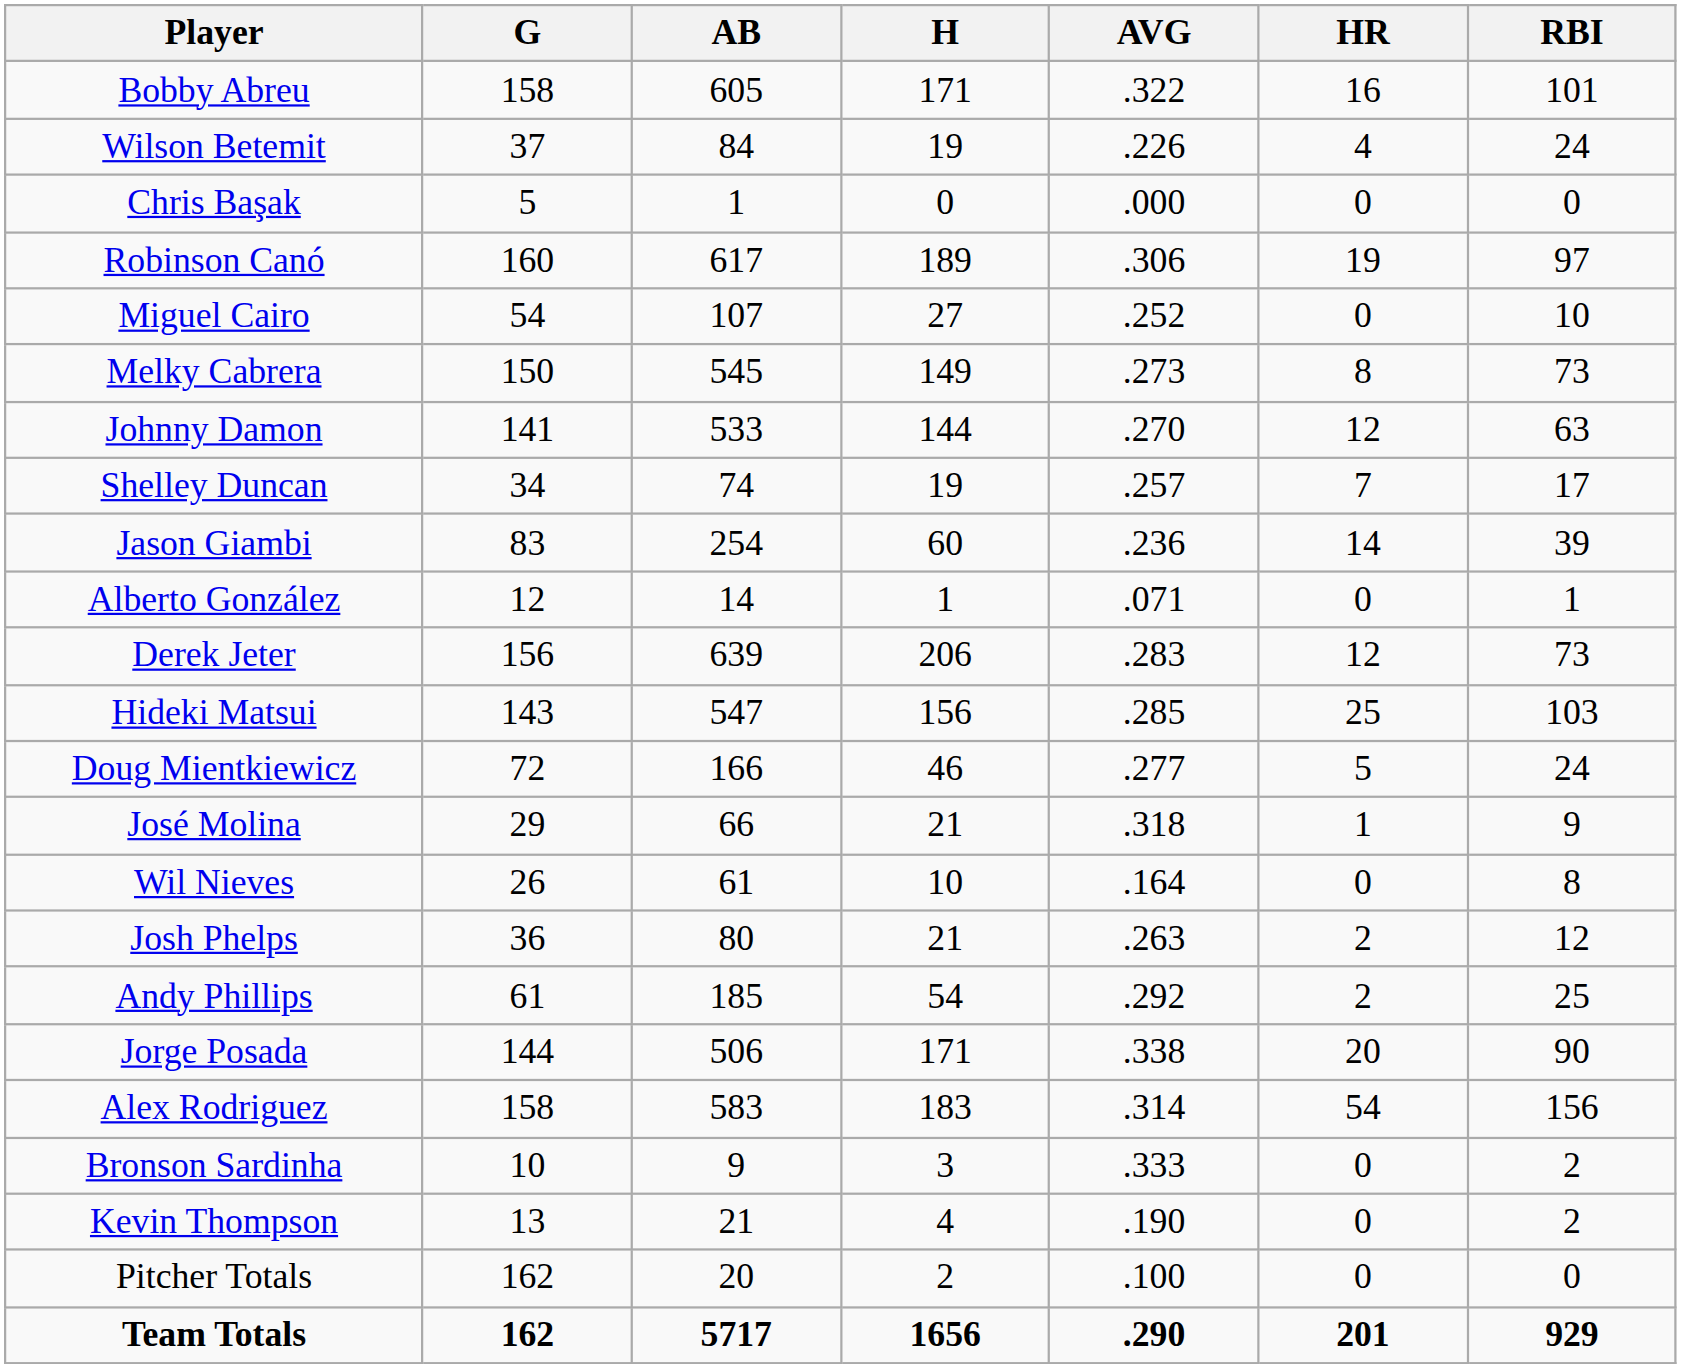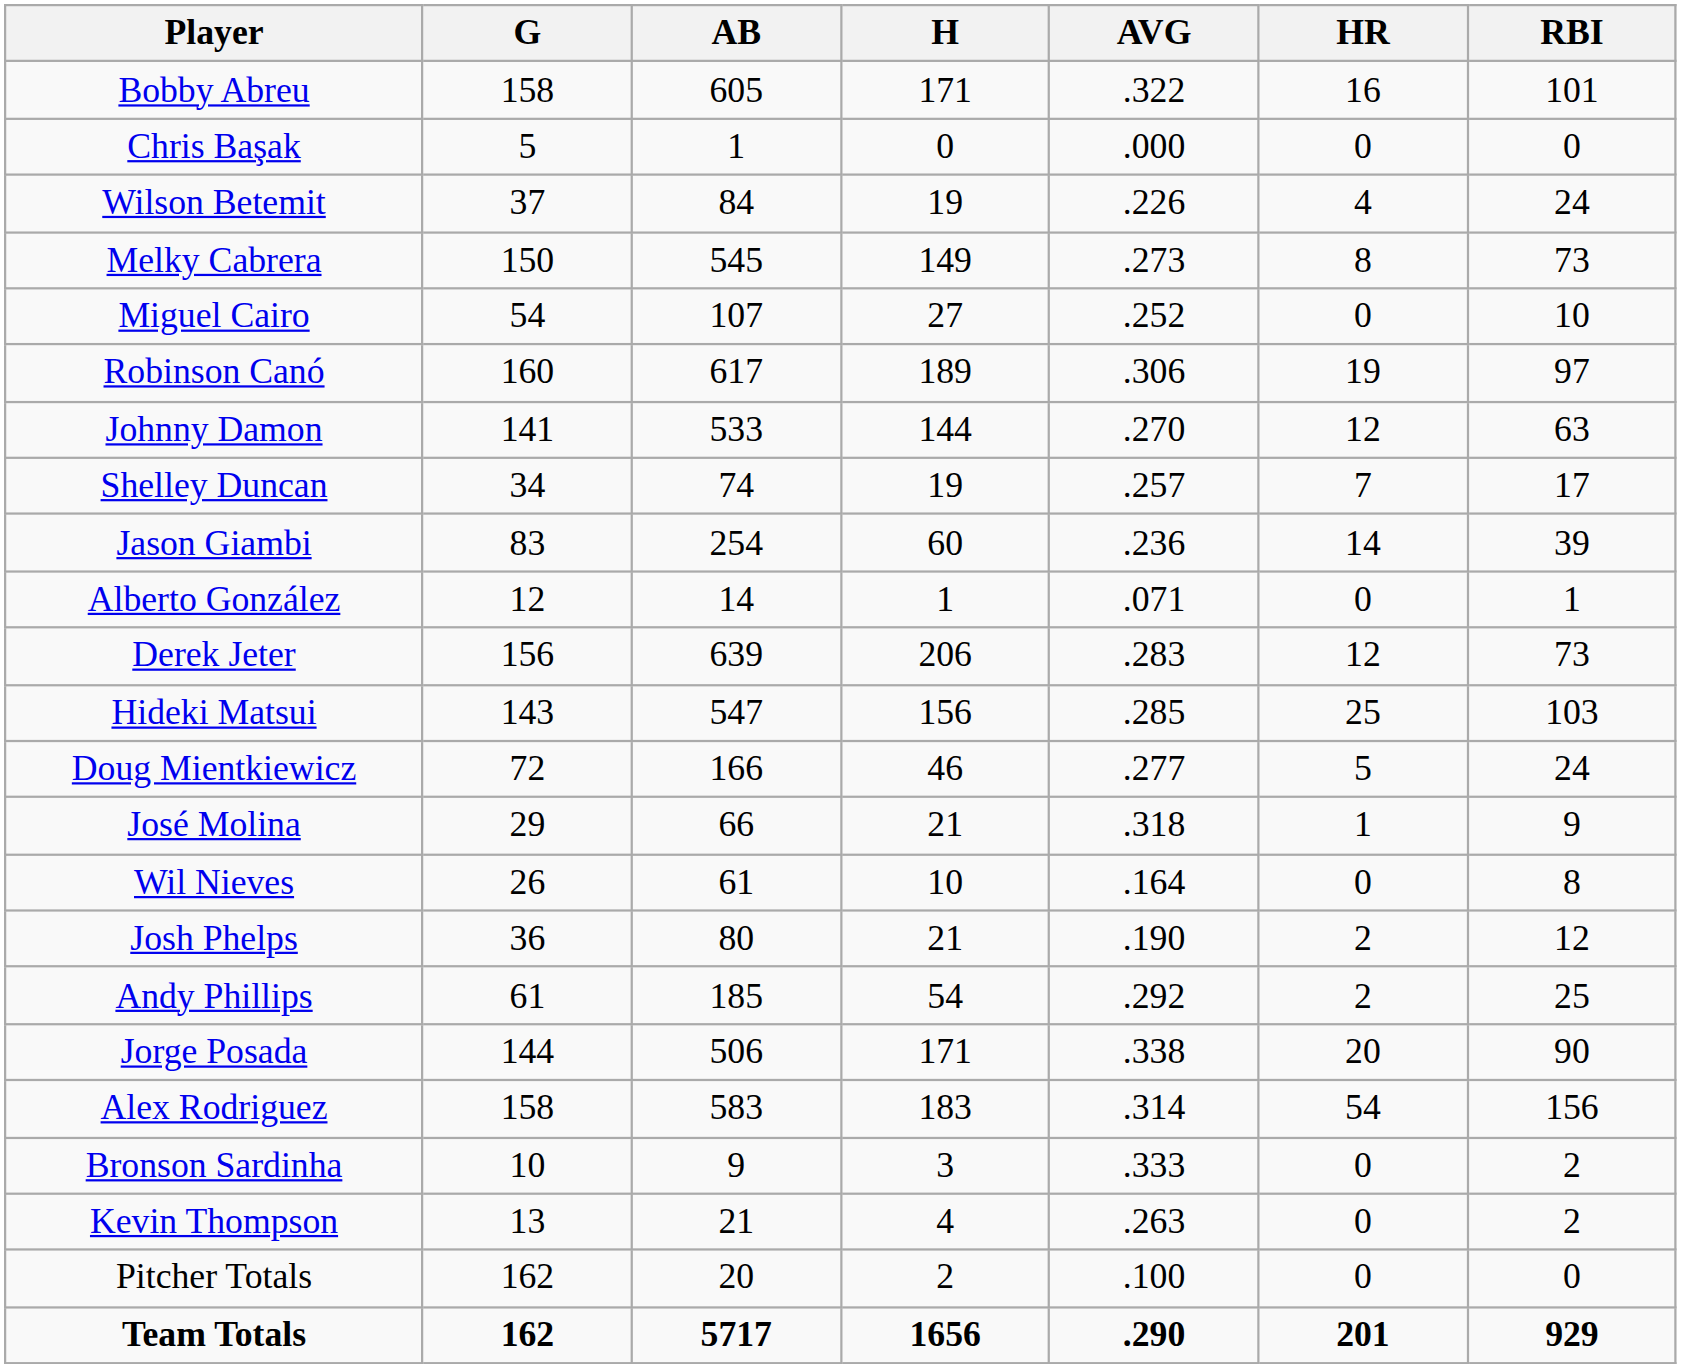rows swapped: Chris Başak <-> Wilson Betemit
rows swapped: Melky Cabrera <-> Robinson Canó
Josh Phelps | AVG: .263 -> .190
Kevin Thompson | AVG: .190 -> .263
